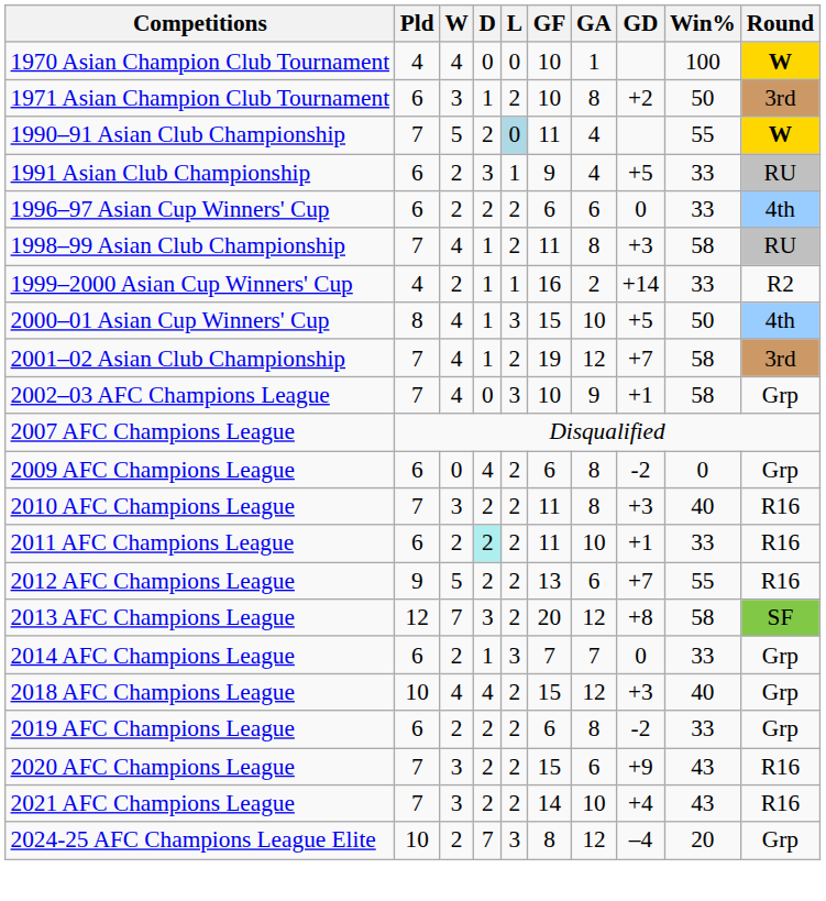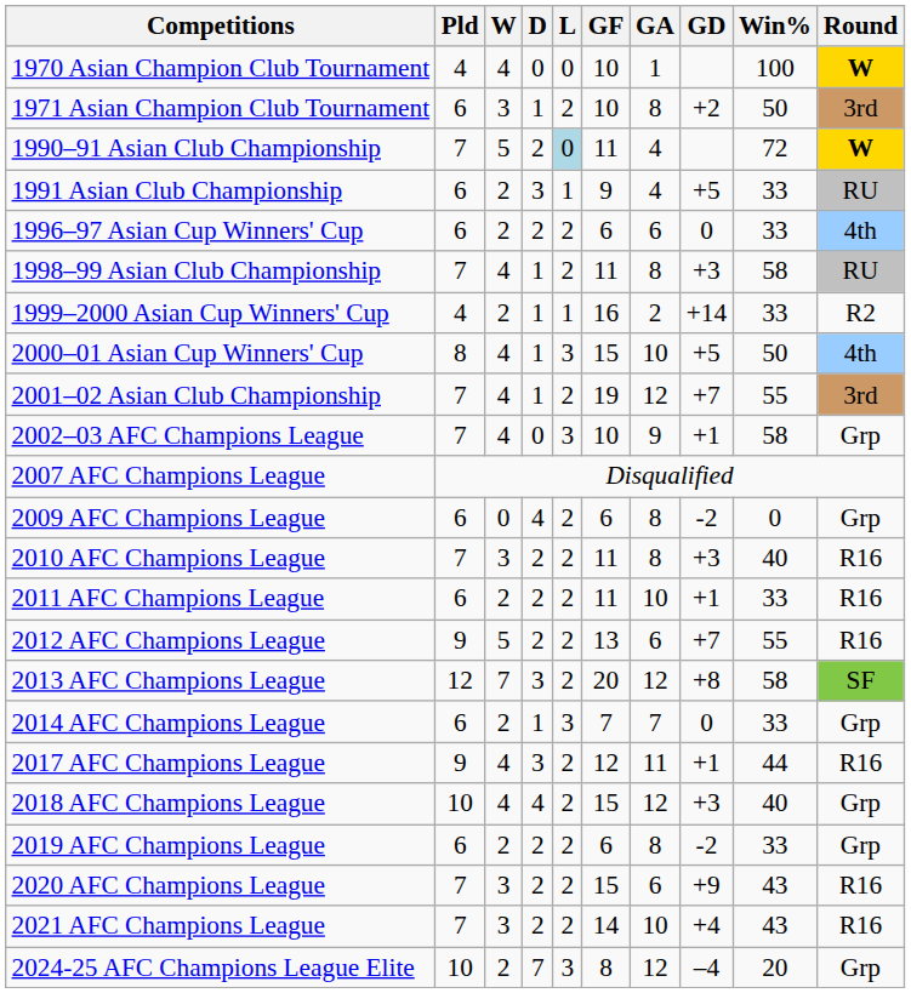1990–91 Asian Club Championship | Win%: 55 -> 72
2001–02 Asian Club Championship | Win%: 58 -> 55
2011 AFC Champions League | D: paleturquoise background -> no background
+ row: 2017 AFC Champions League | 9 | 4 | 3 | 2 | 12 | 11 | +1 | 44 | R16
